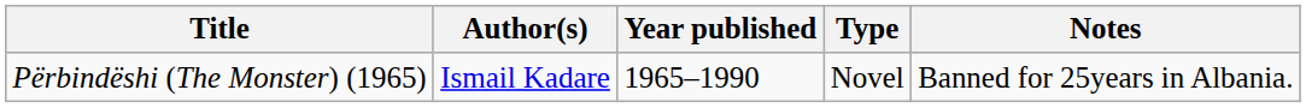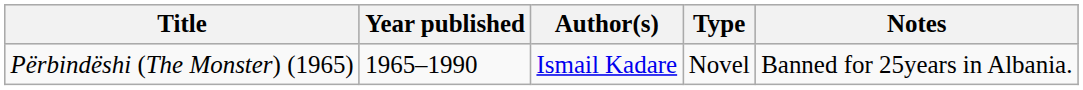columns swapped: Author(s) <-> Year published
